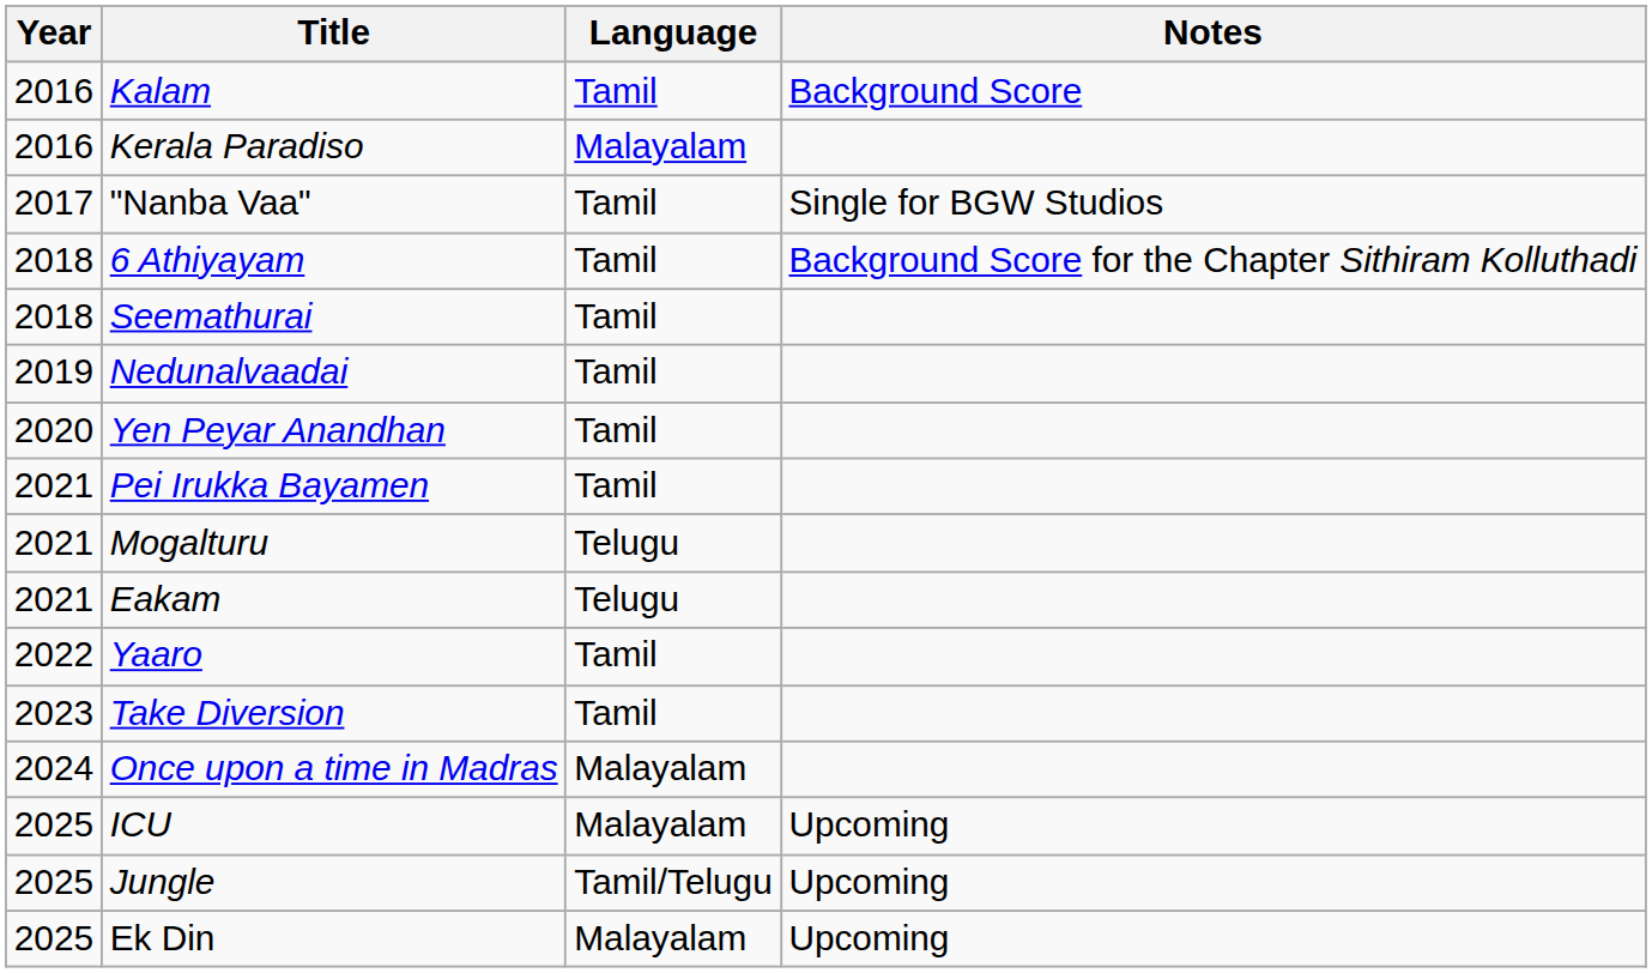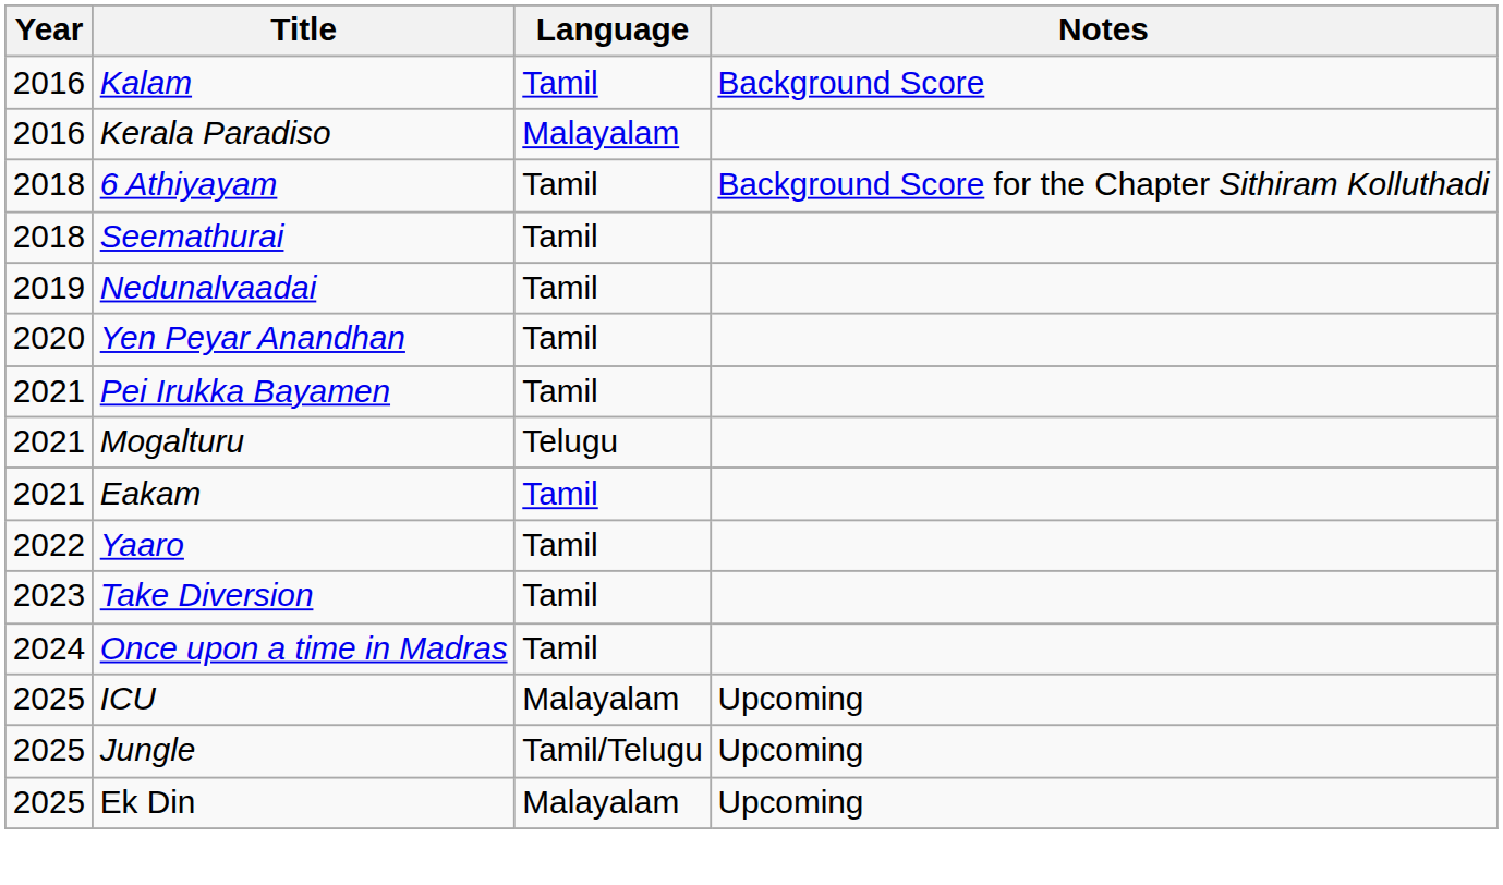- row: 2017 | "Nanba Vaa" | Tamil | Single for BGW Studios
Eakam | Language: Telugu -> Tamil
Once upon a time in Madras | Language: Malayalam -> Tamil
